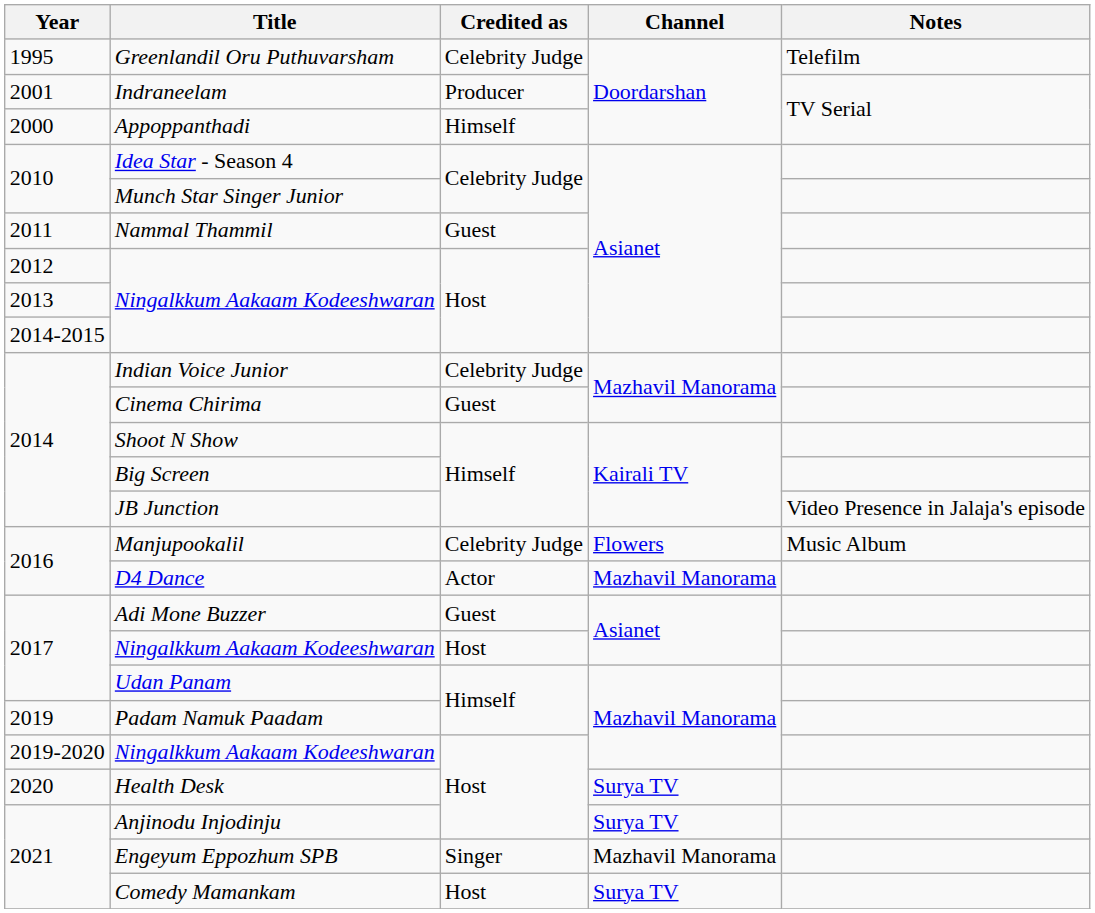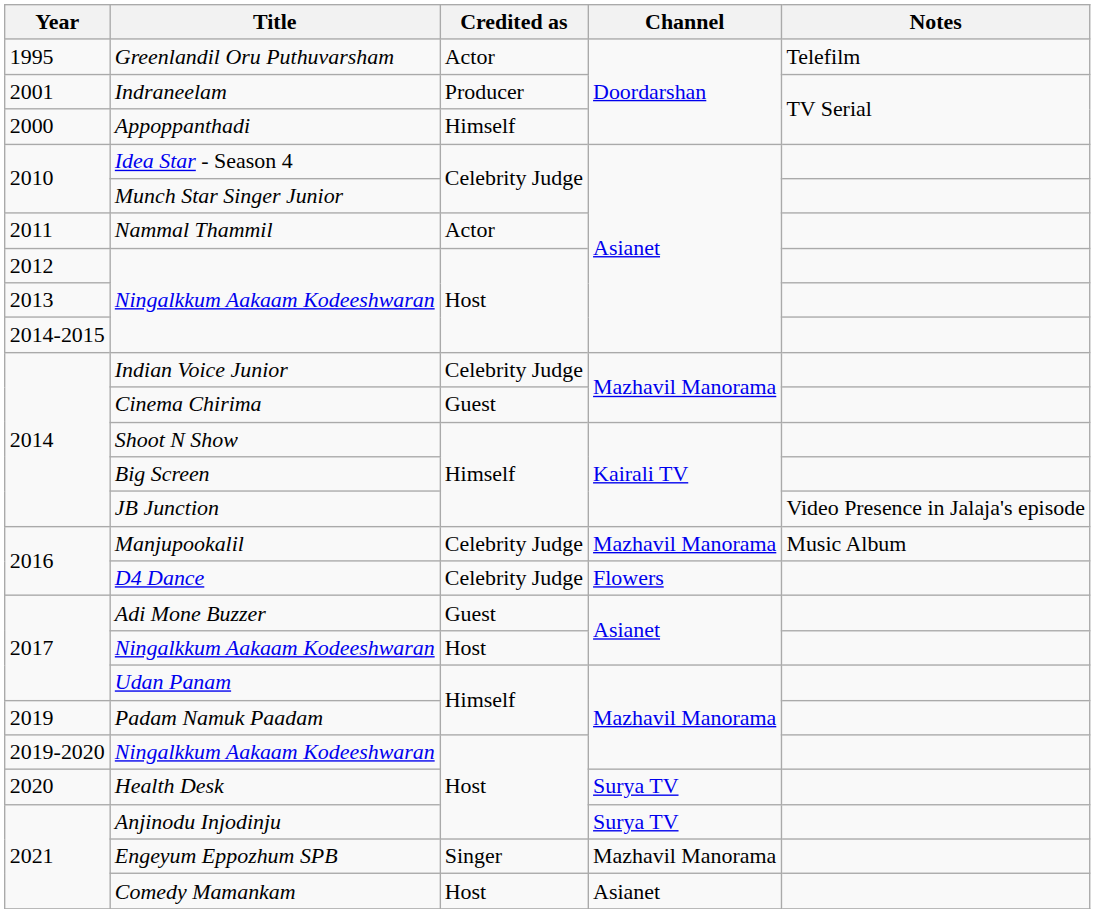Greenlandil Oru Puthuvarsham | Credited as: Celebrity Judge -> Actor
Nammal Thammil | Credited as: Guest -> Actor
Manjupookalil | Channel: Flowers -> Mazhavil Manorama
D4 Dance | Credited as: Actor -> Celebrity Judge
D4 Dance | Channel: Mazhavil Manorama -> Flowers
Comedy Mamankam | Channel: Surya TV -> Asianet
